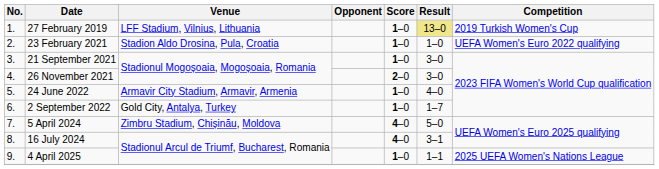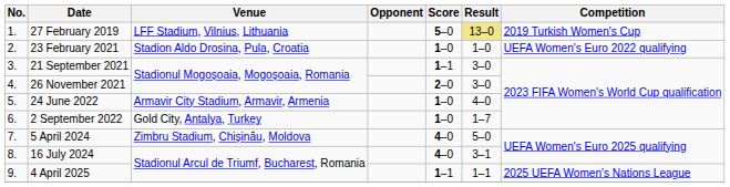27 February 2019 | Score: 1–0 -> 5–0
21 September 2021 | Score: 1–0 -> 1–1
4 April 2025 | Score: 1–0 -> 1–1
